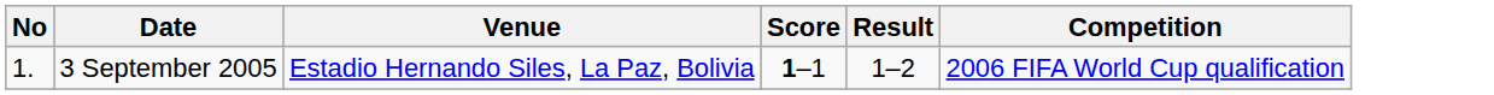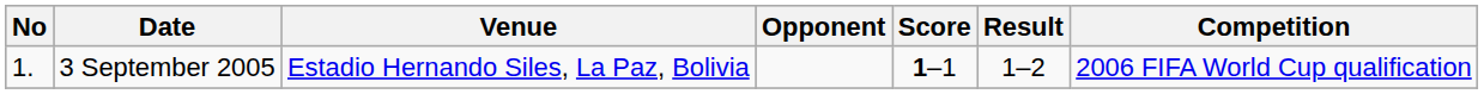+ column: Opponent
